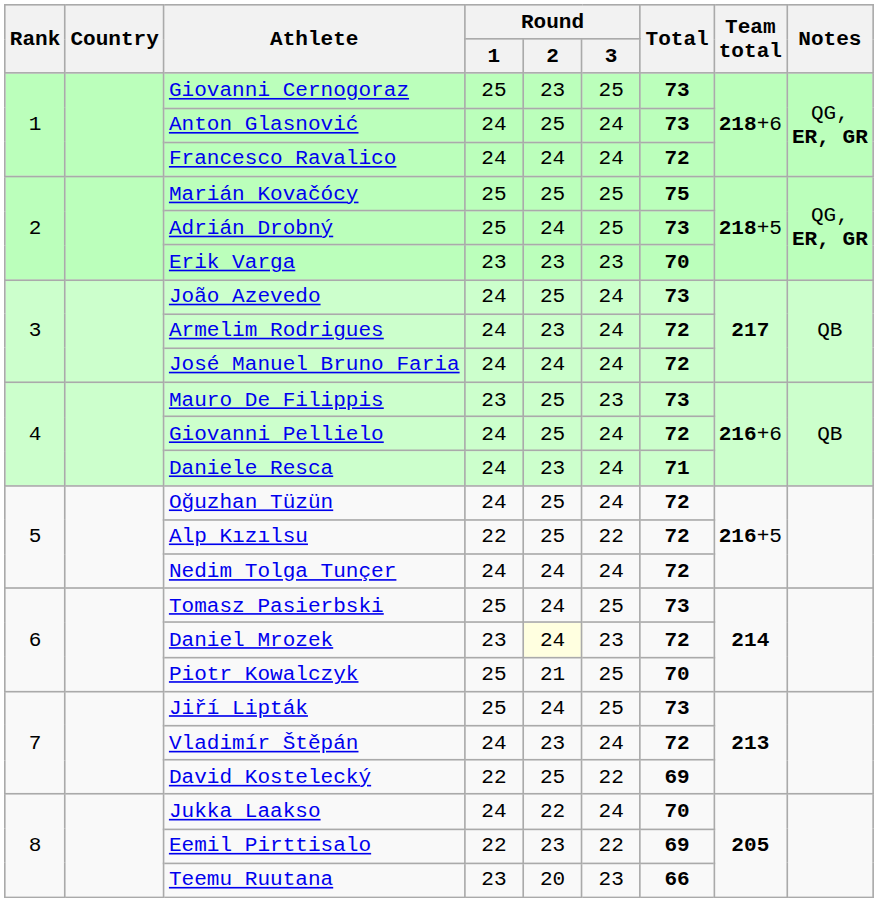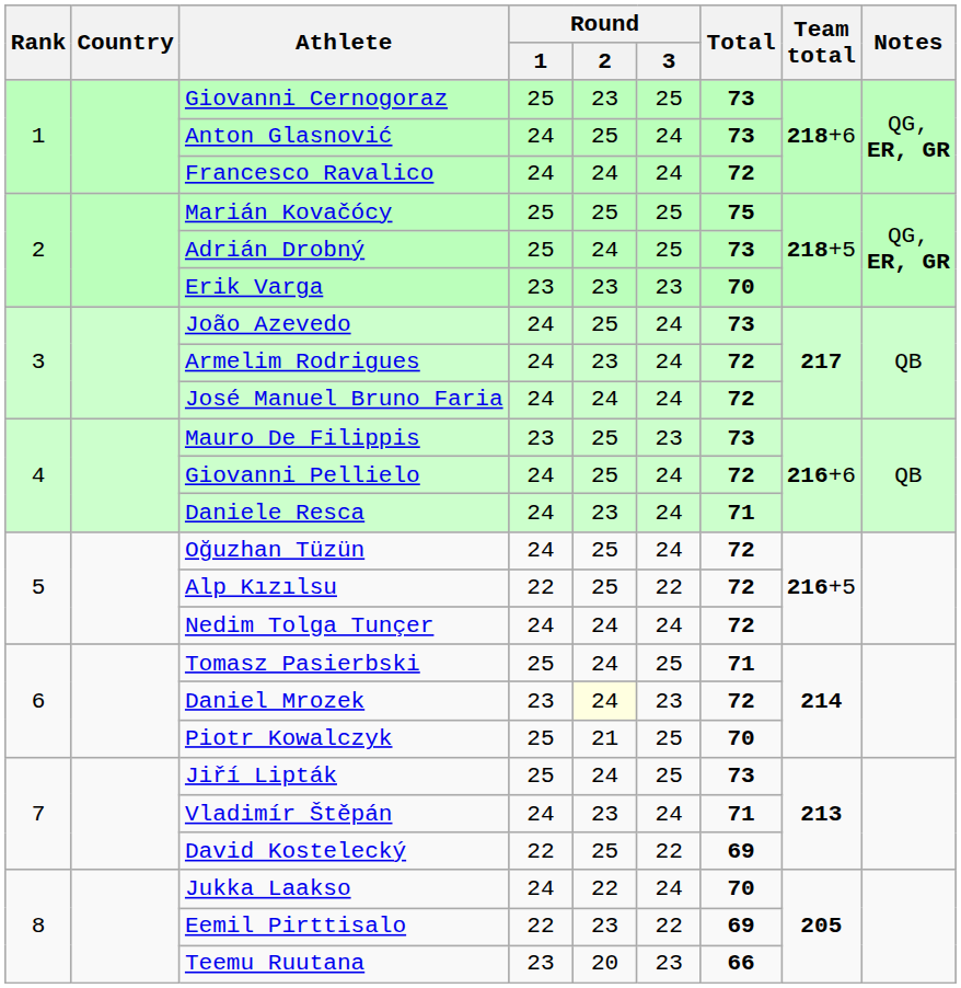Tomasz Pasierbski | Total: 73 -> 71
Vladimír Štěpán | Total: 72 -> 71
